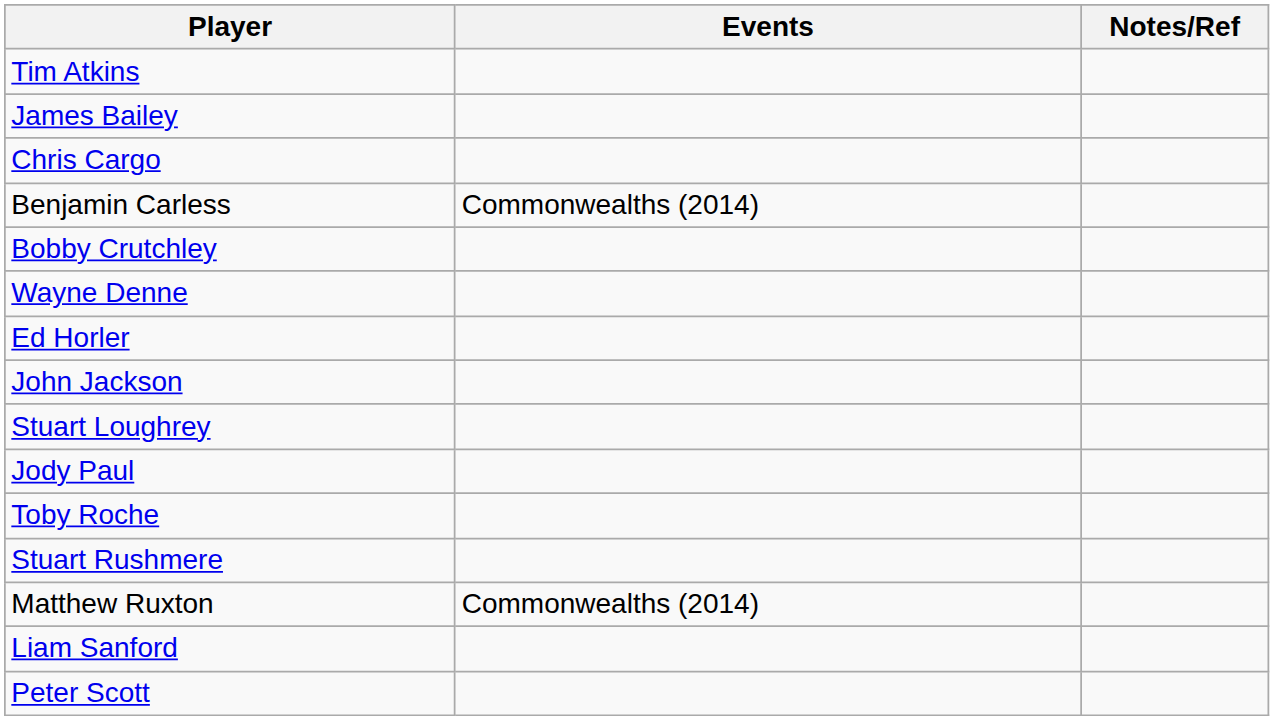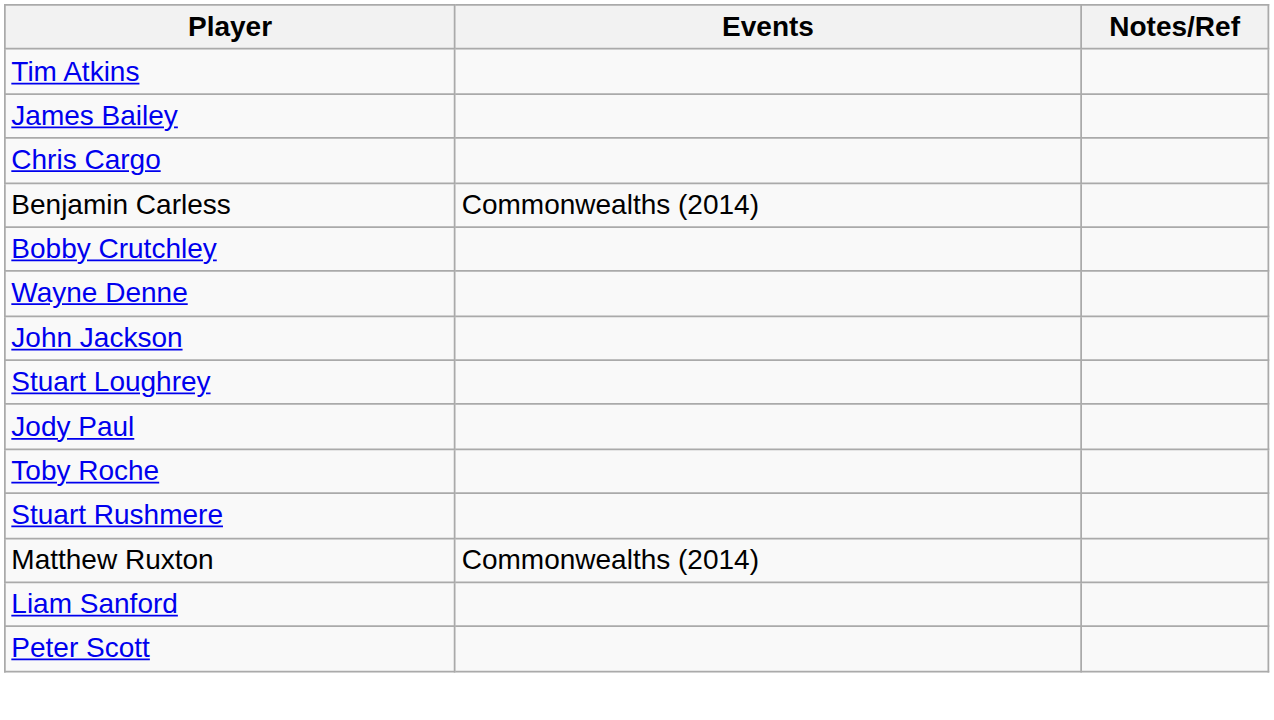- row: Ed Horler
